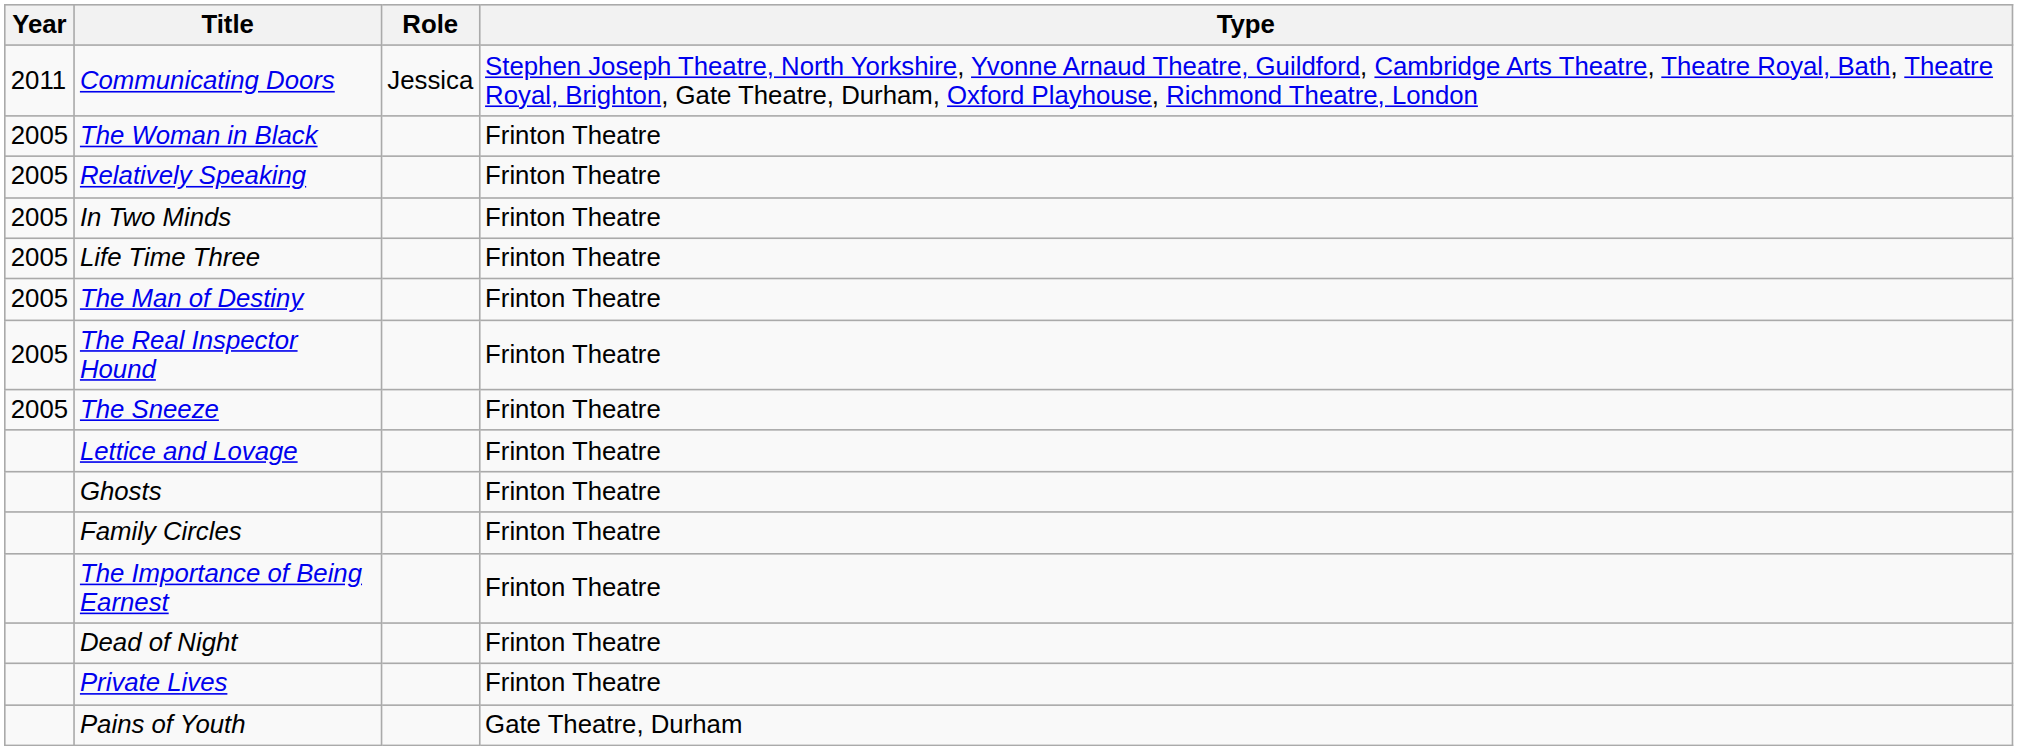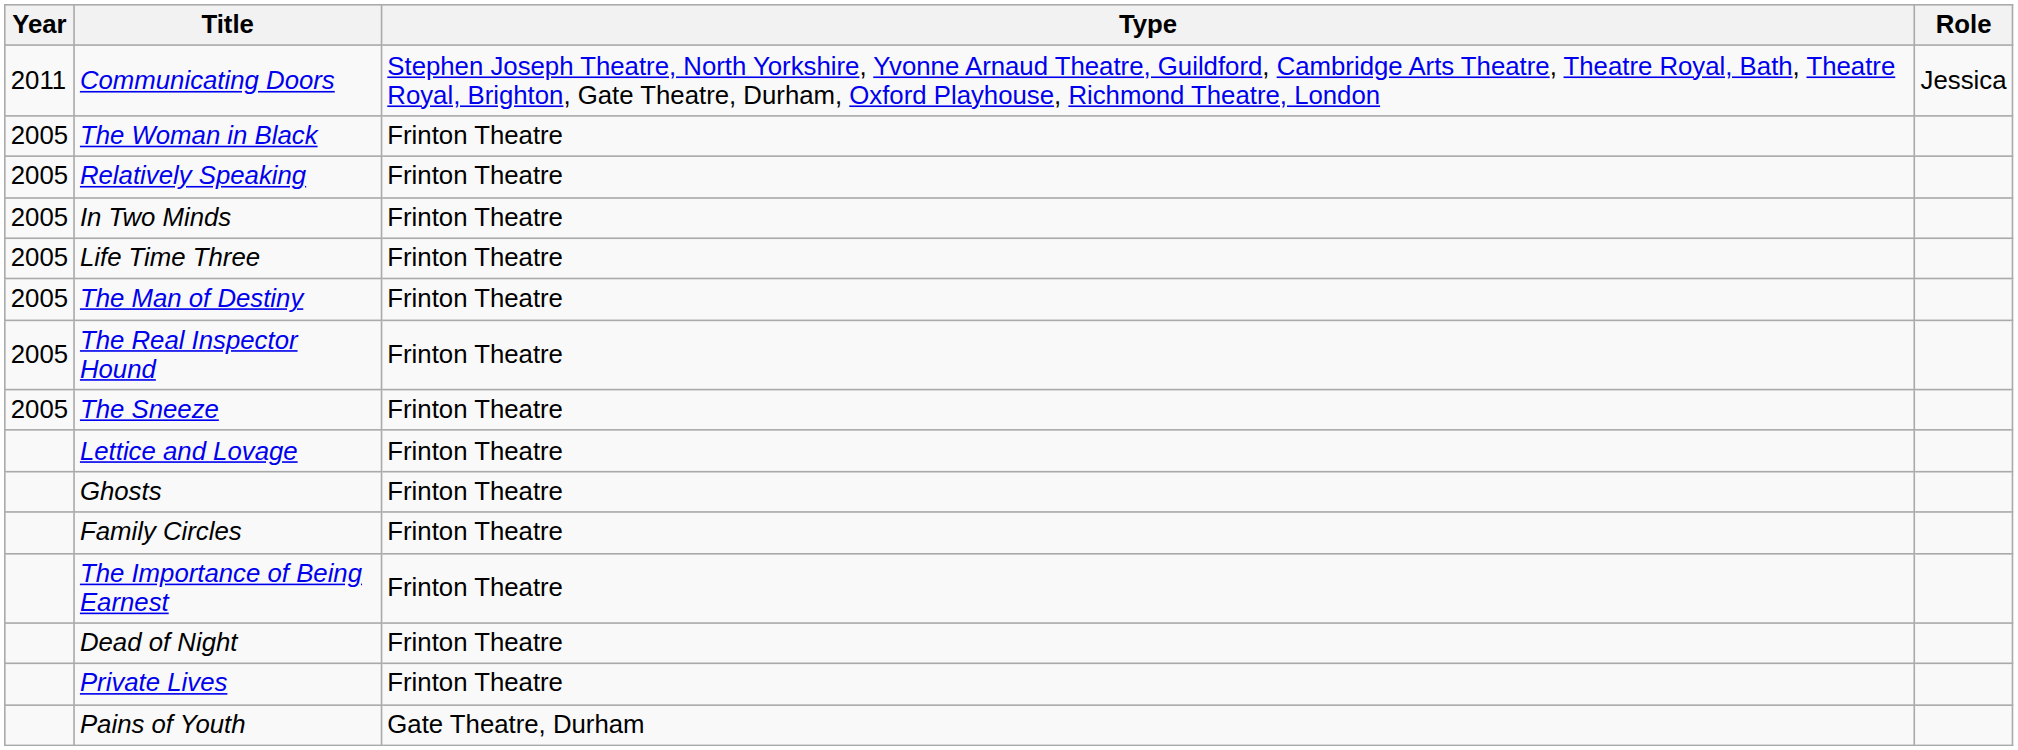columns swapped: Role <-> Type
